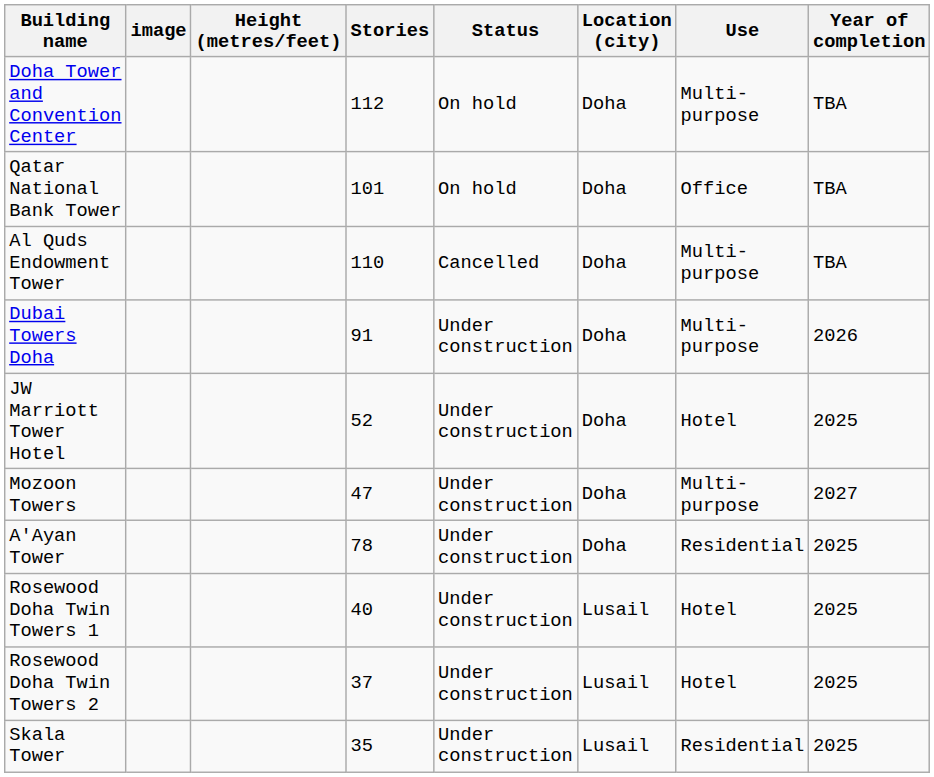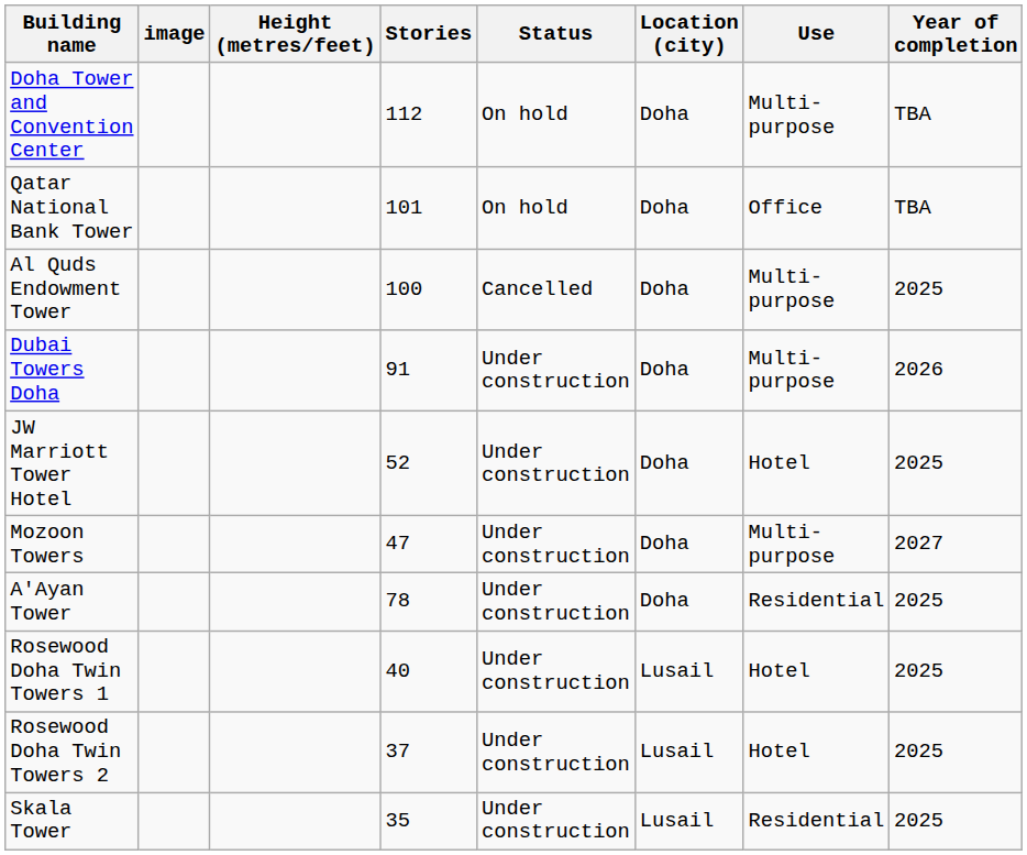Al Quds Endowment Tower | Stories: 110 -> 100
Al Quds Endowment Tower | Year of completion: TBA -> 2025
